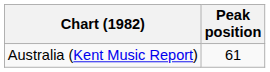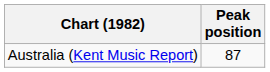Australia (Kent Music Report) | Peak position: 61 -> 87
